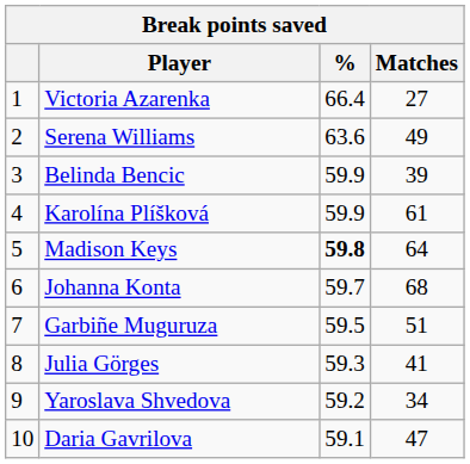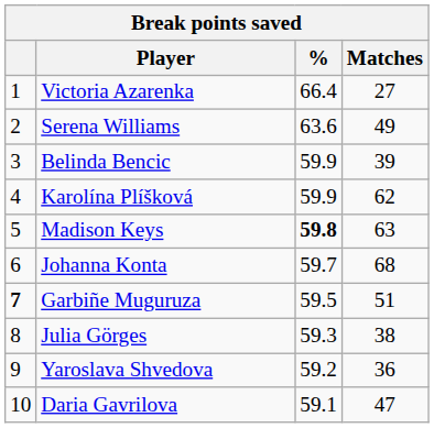Karolína Plíšková | Matches: 61 -> 62
Madison Keys | Matches: 64 -> 63
Garbiñe Muguruza | column 1: normal -> bold
Julia Görges | Matches: 41 -> 38
Yaroslava Shvedova | Matches: 34 -> 36
